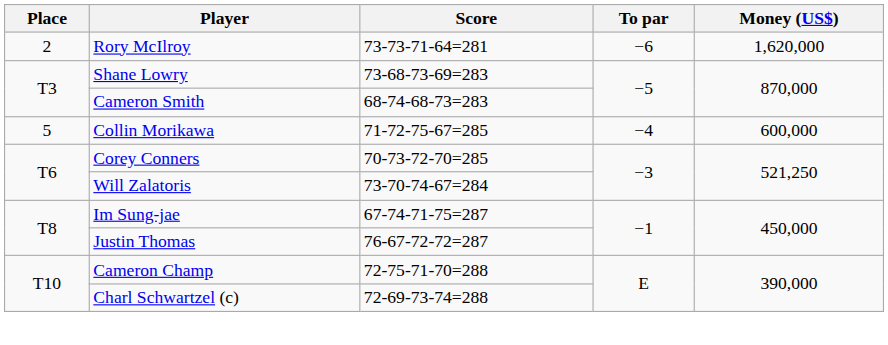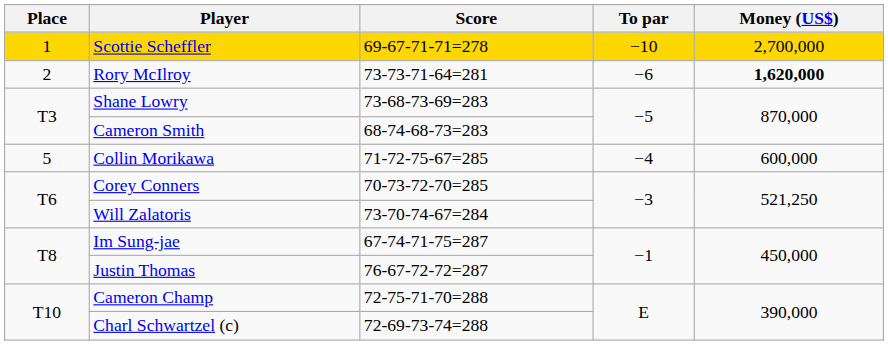+ row: 1 | Scottie Scheffler | 69-67-71-71=278 | −10 | 2,700,000
Rory McIlroy | Money (US$): normal -> bold
